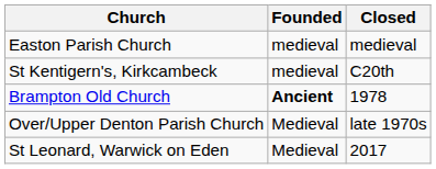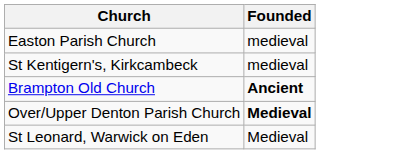- column: Closed | medieval | C20th | 1978 | late 1970s | 2017
Over/Upper Denton Parish Church | Founded: normal -> bold
